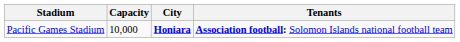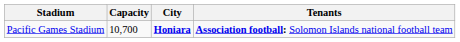Pacific Games Stadium | Capacity: 10,000 -> 10,700
